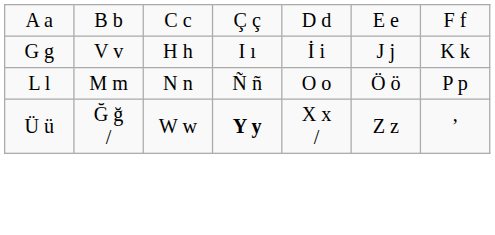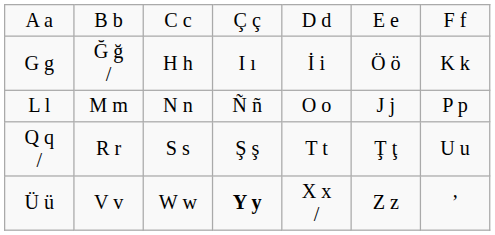G g | column 2: V v -> Ğ ğ /
G g | column 6: J j -> Ö ö
L l | column 6: Ö ö -> J j
+ row: Q q / | R r | S s | Ş ş | T t | Ţ ţ | U u
Ü ü | column 2: Ğ ğ / -> V v
